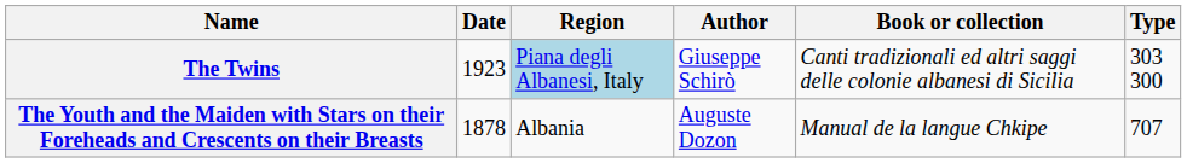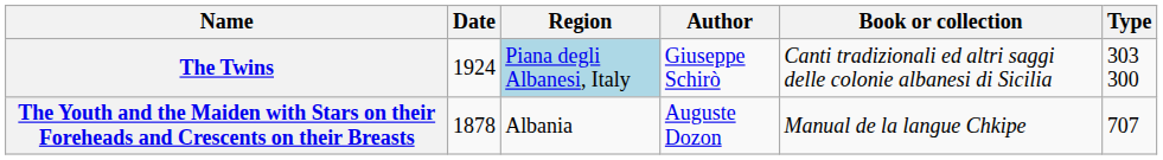The Twins | Date: 1923 -> 1924
